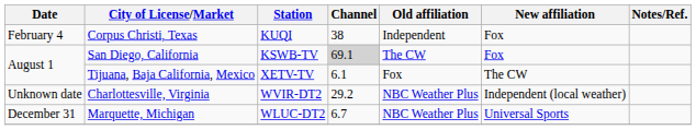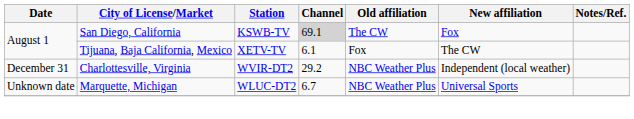- row: February 4 | Corpus Christi, Texas | KUQI | 38 | Independent | Fox
Charlottesville, Virginia | Date: Unknown date -> December 31
Marquette, Michigan | Date: December 31 -> Unknown date
